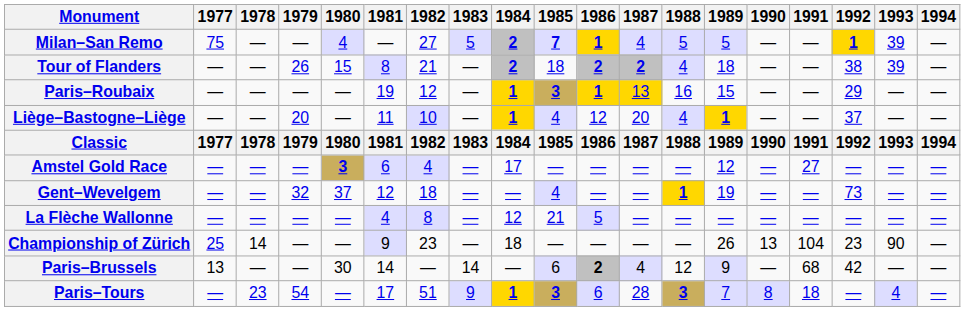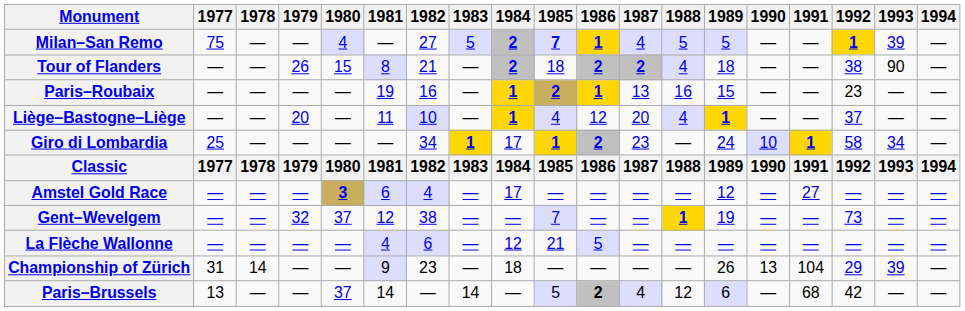Tour of Flanders | 1993: 39 -> 90
Paris–Roubaix | 1982: 12 -> 16
Paris–Roubaix | 1985: 3 -> 2
Paris–Roubaix | 1987: gold background -> no background
Paris–Roubaix | 1992: 29 -> 23
+ row: Giro di Lombardia | 25 | — | — | — | — | 34 | 1 | 17 | 1 | 2 | 23 | — | 24 | 10 | 1 | 58 | 34 | —
Gent–Wevelgem | 1982: 18 -> 38
Gent–Wevelgem | 1985: 4 -> 7
La Flèche Wallonne | 1982: 8 -> 6
Championship of Zürich | 1977: 25 -> 31
Championship of Zürich | 1992: 23 -> 29
Championship of Zürich | 1993: 90 -> 39
Paris–Brussels | 1980: 30 -> 37
Paris–Brussels | 1985: 6 -> 5
Paris–Brussels | 1989: 9 -> 6
- row: Paris–Tours | — | 23 | 54 | — | 17 | 51 | 9 | 1 | 3 | 6 | 28 | 3 | 7 | 8 | 18 | — | 4 | —
